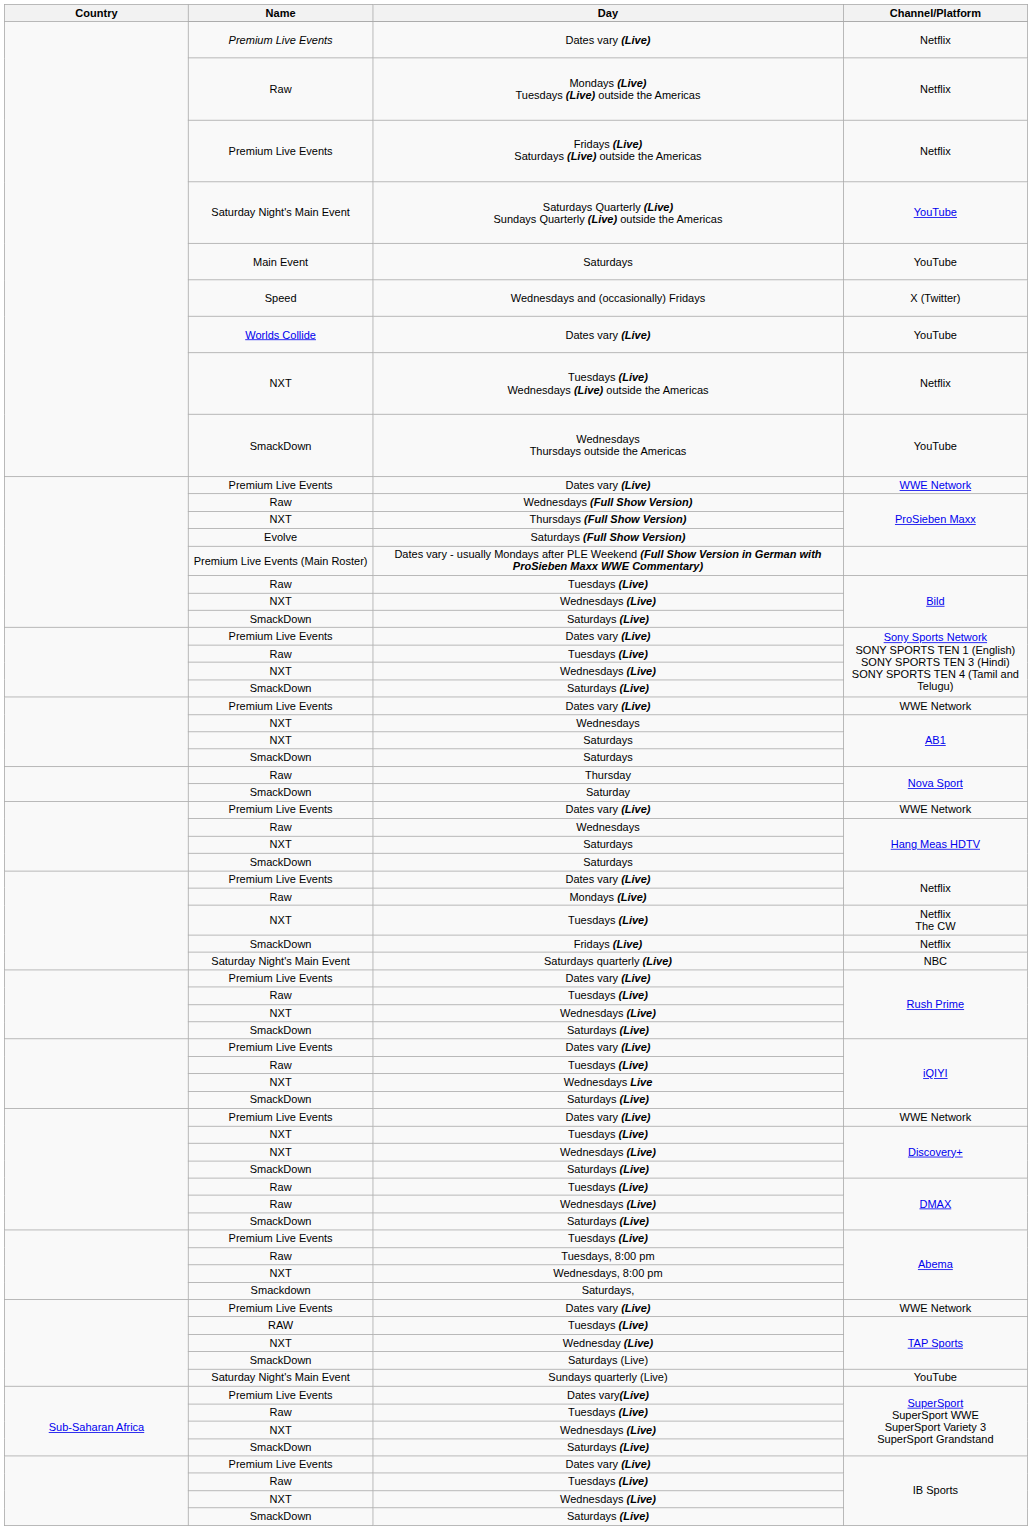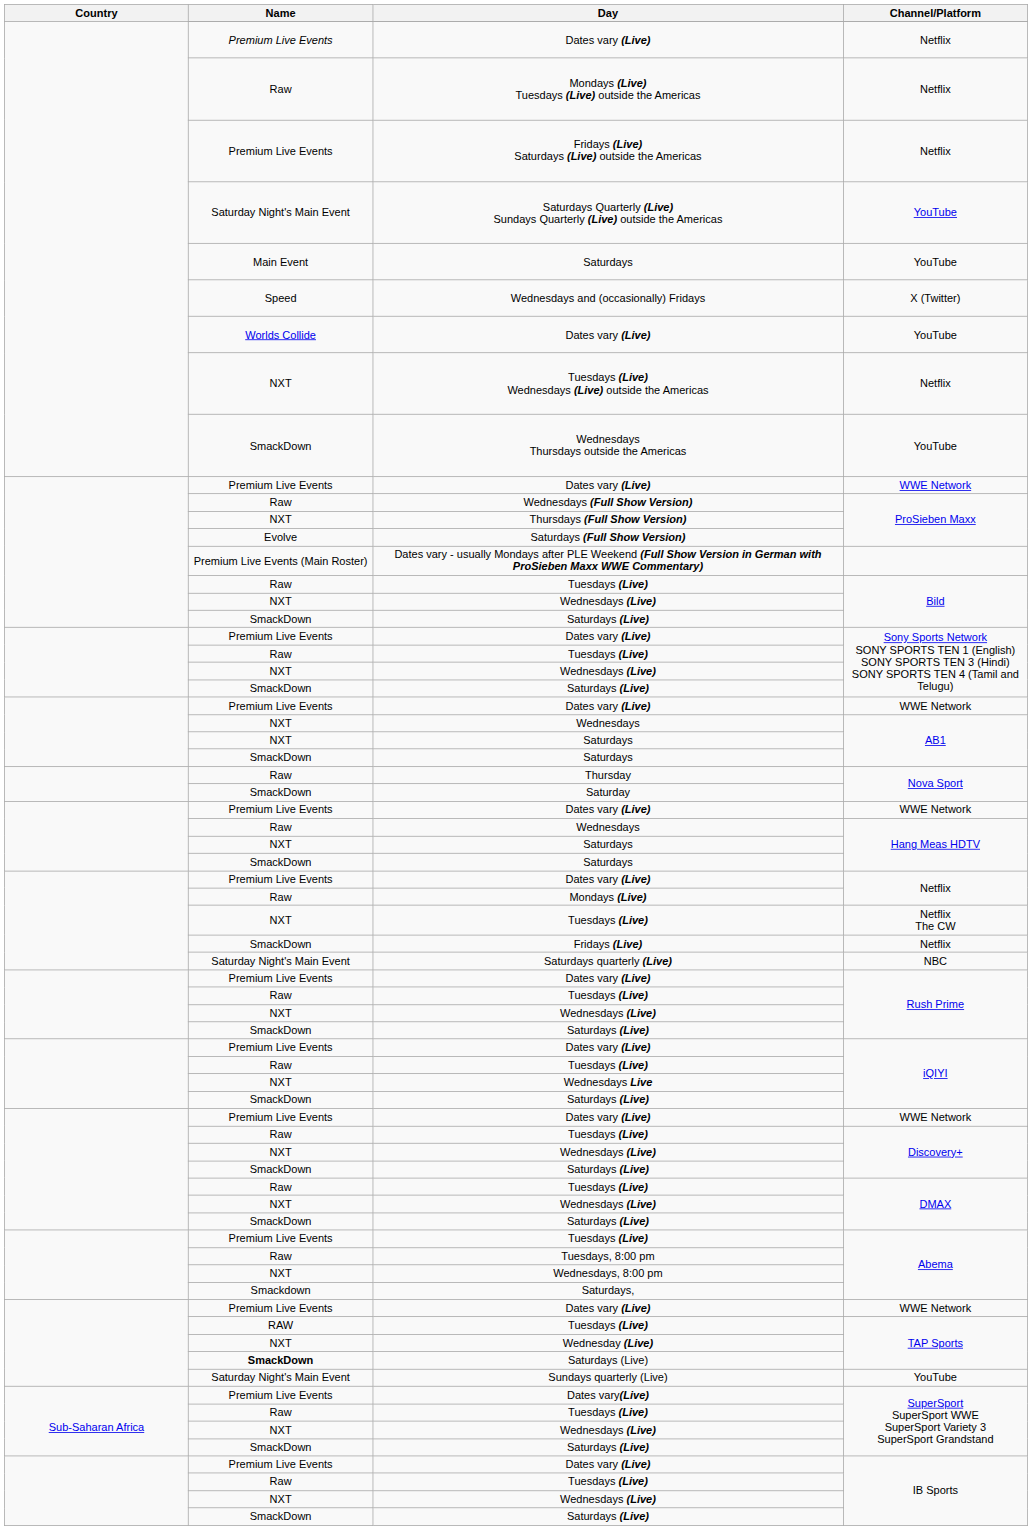Tuesdays (Live) / Discovery+ | Name: NXT -> Raw
Wednesdays (Live) / DMAX | Name: Raw -> NXT
Saturdays (Live) / TAP Sports | Name: normal -> bold
